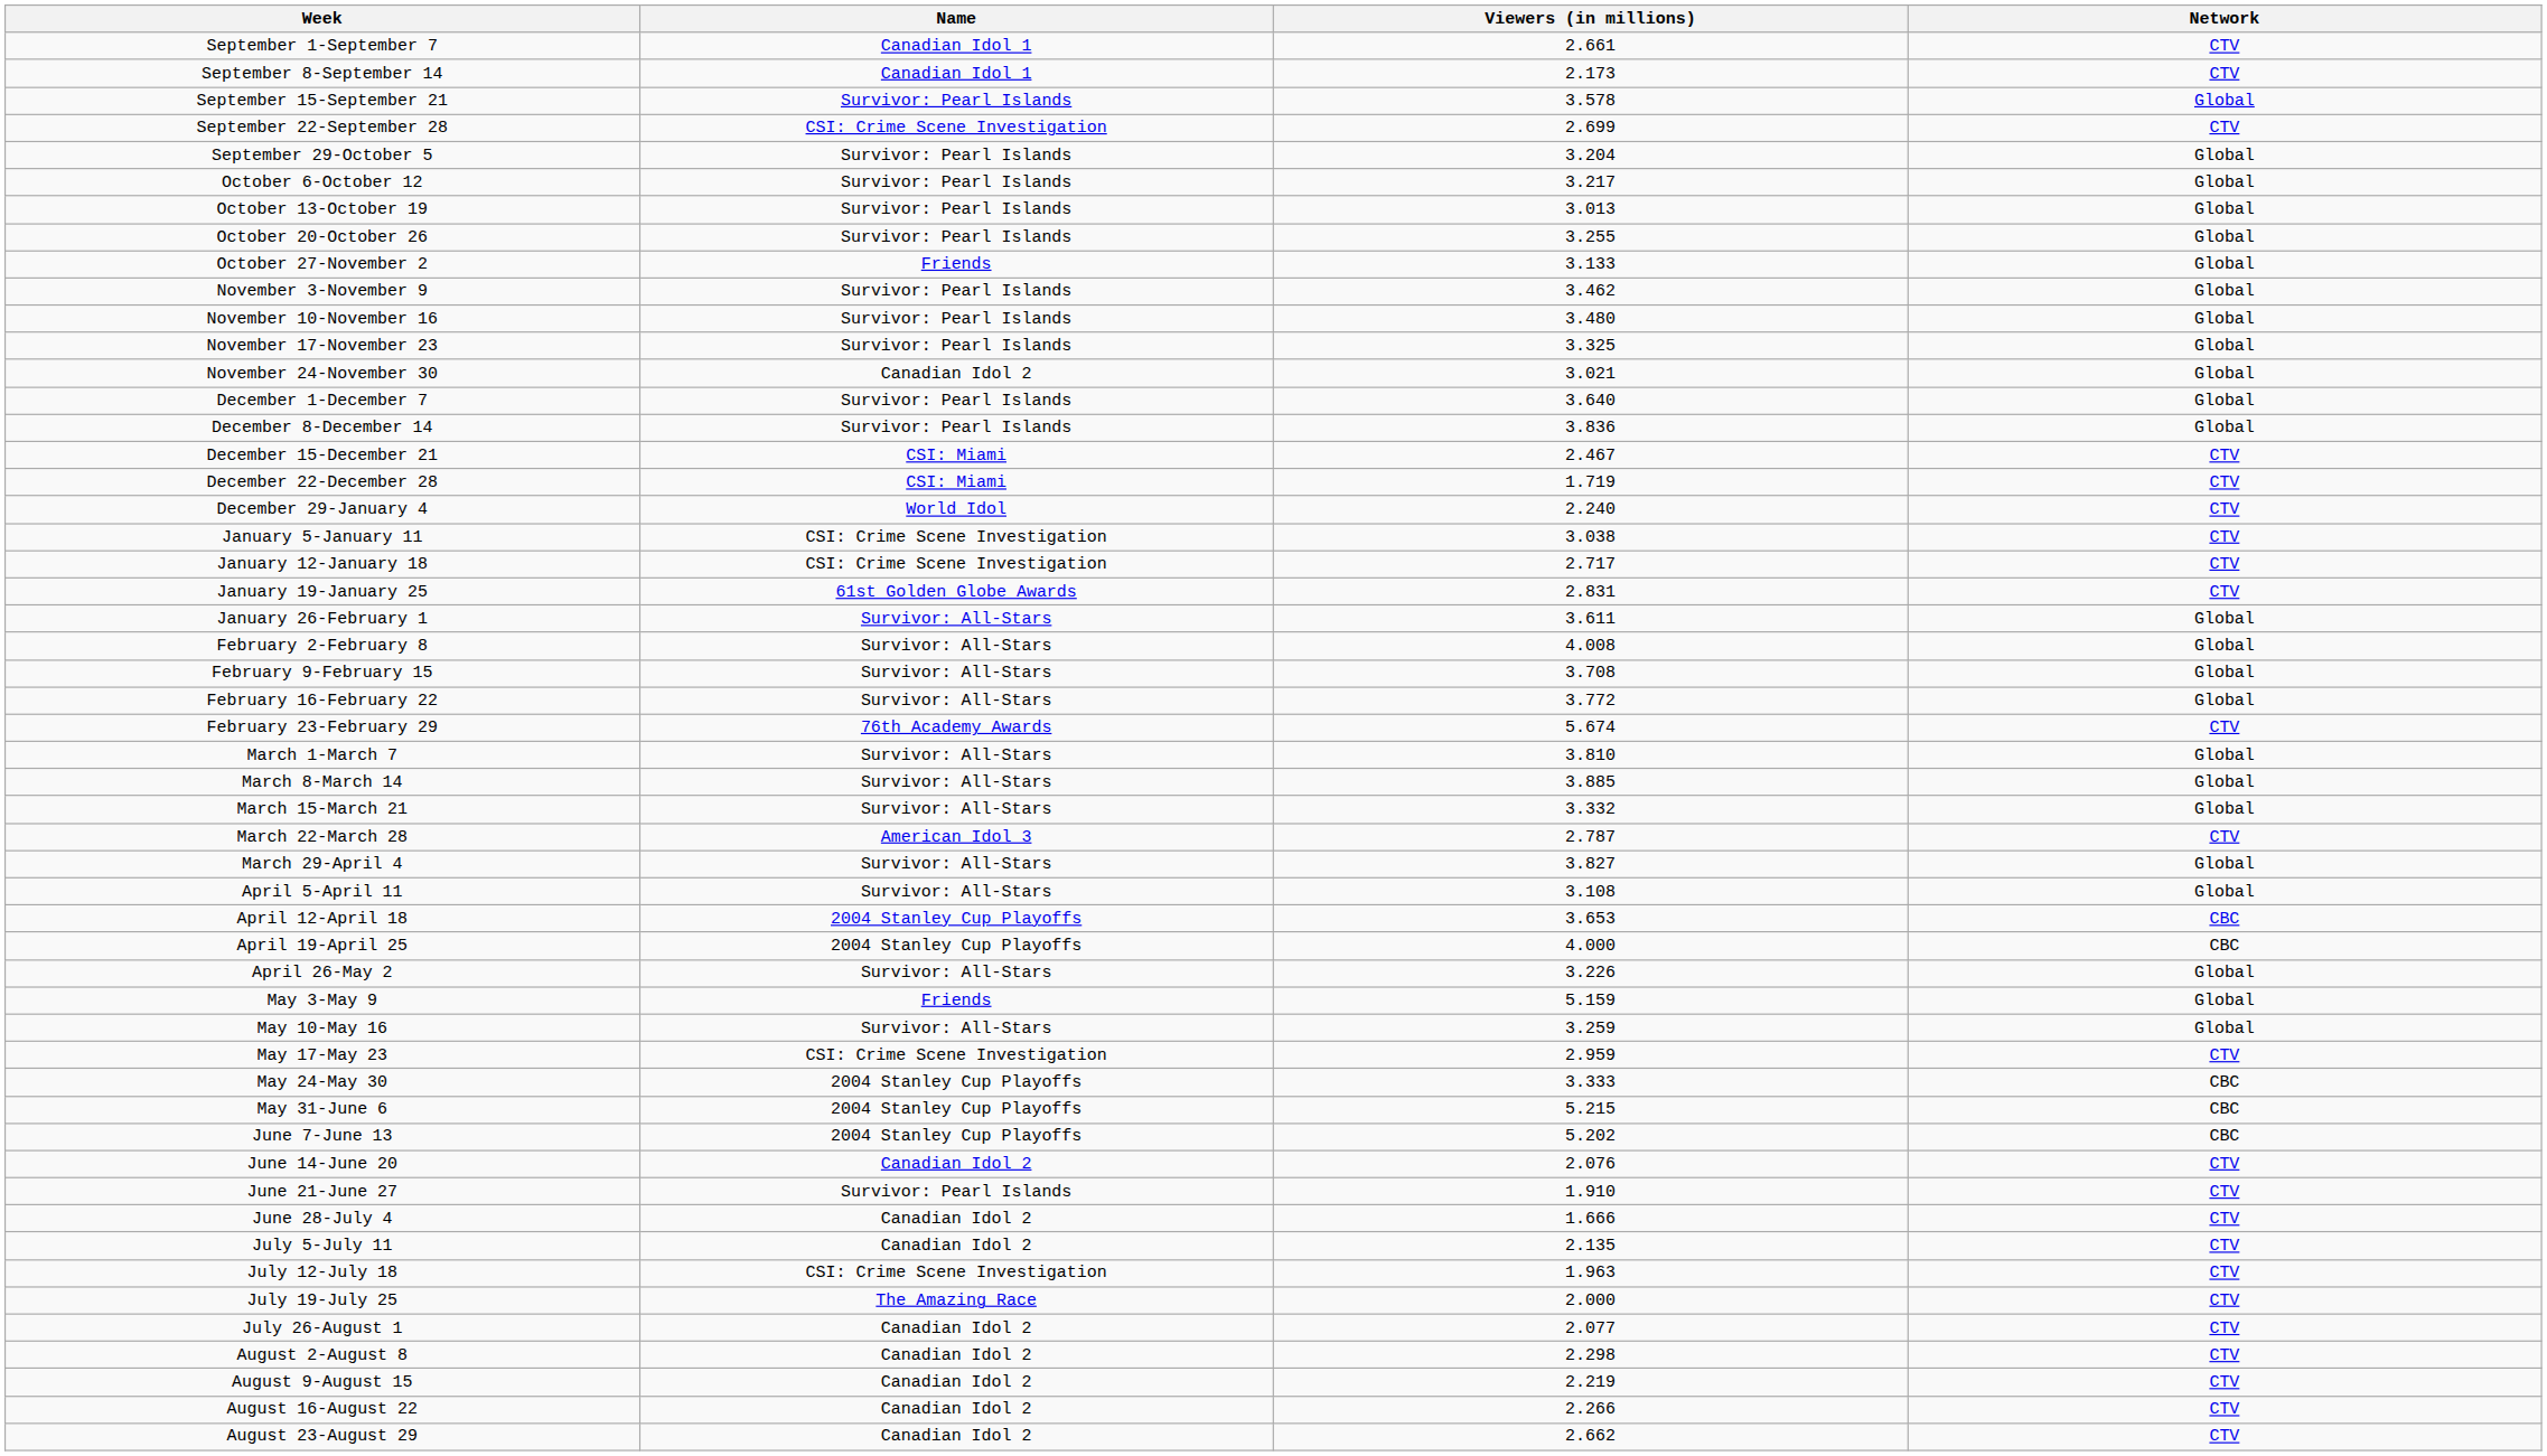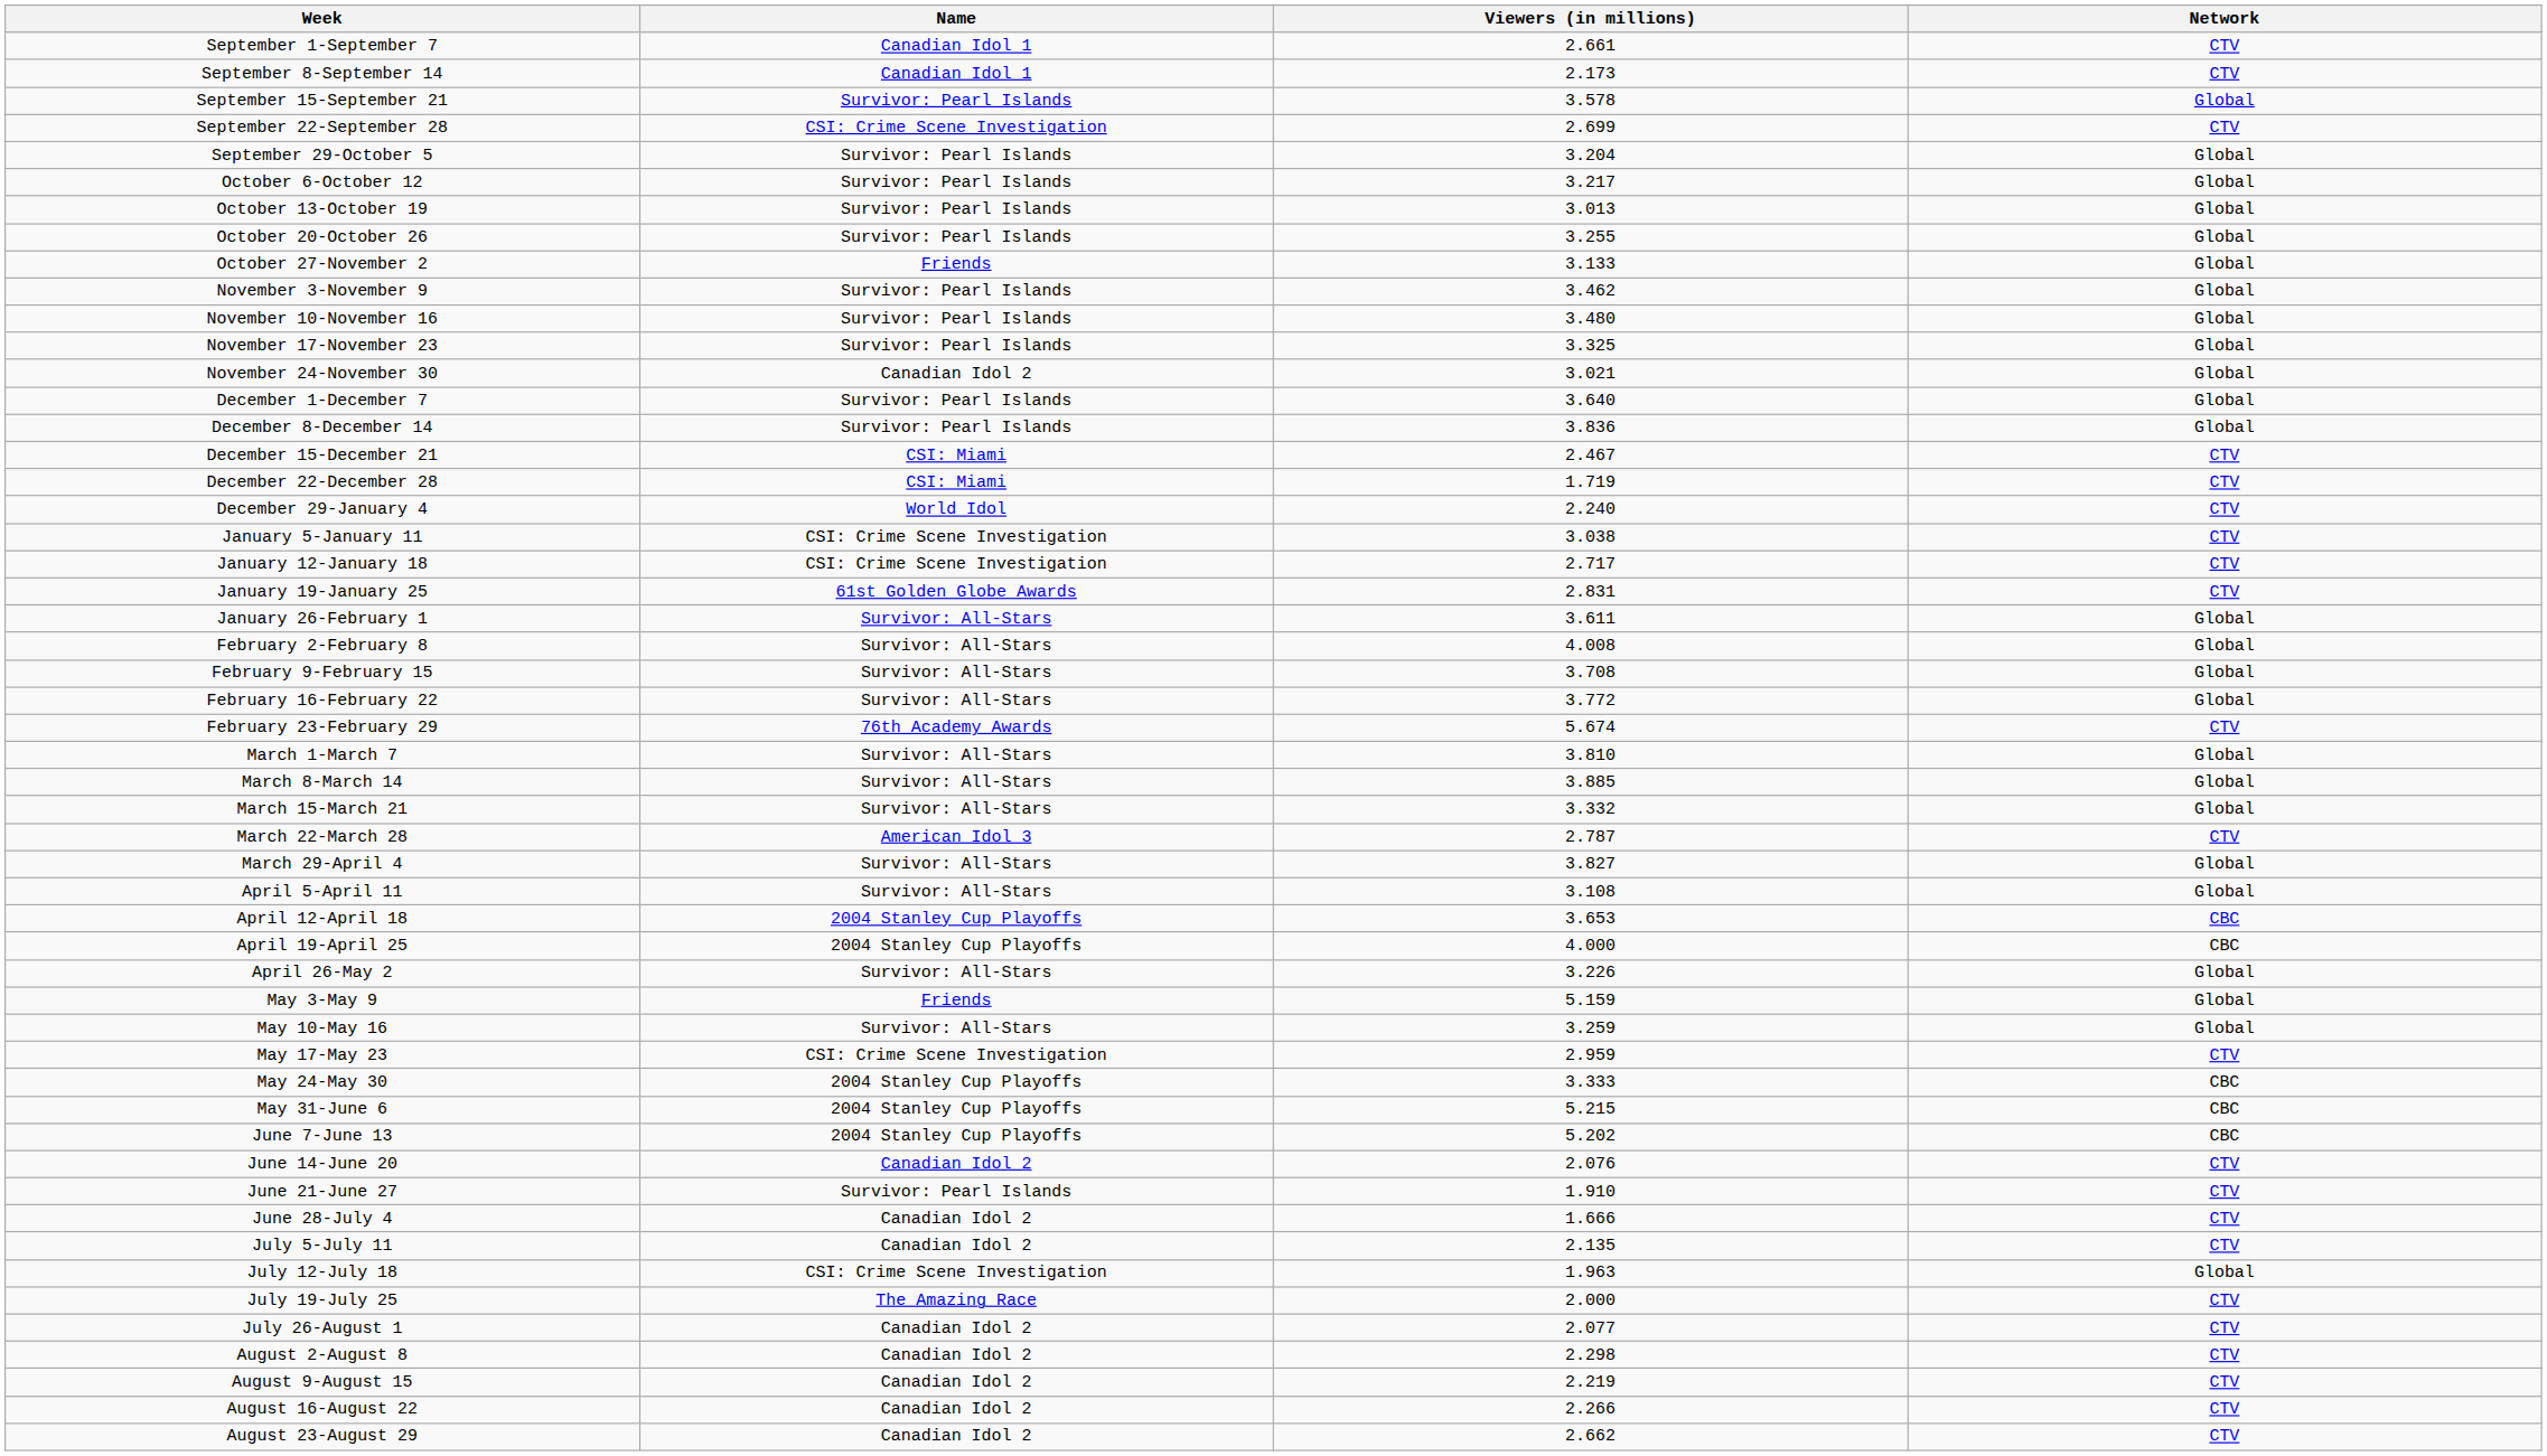July 12-July 18 | Network: CTV -> Global
